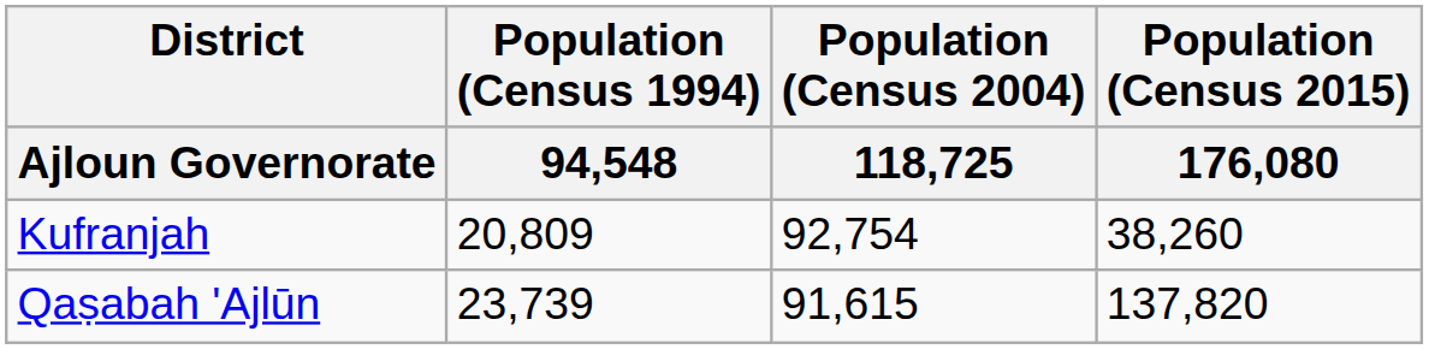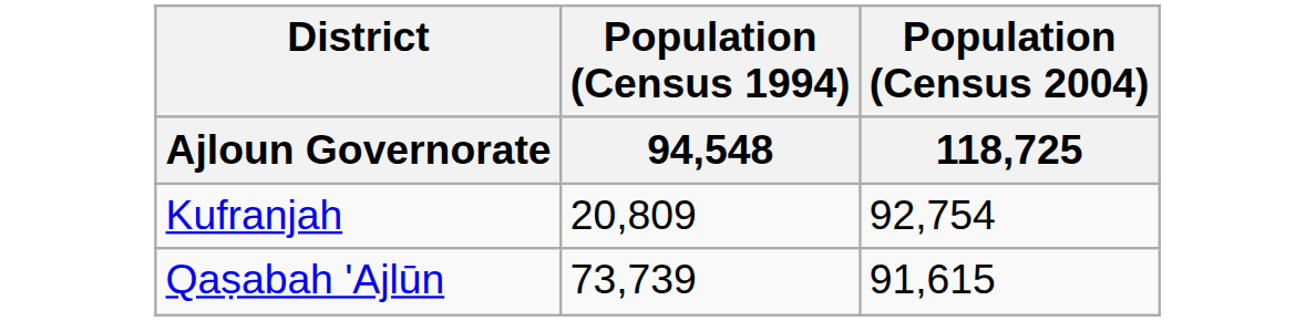- column: Population (Census 2015) | 176,080 | 38,260 | 137,820
Qaṣabah 'Ajlūn | Population (Census 1994) / 94,548: 23,739 -> 73,739
